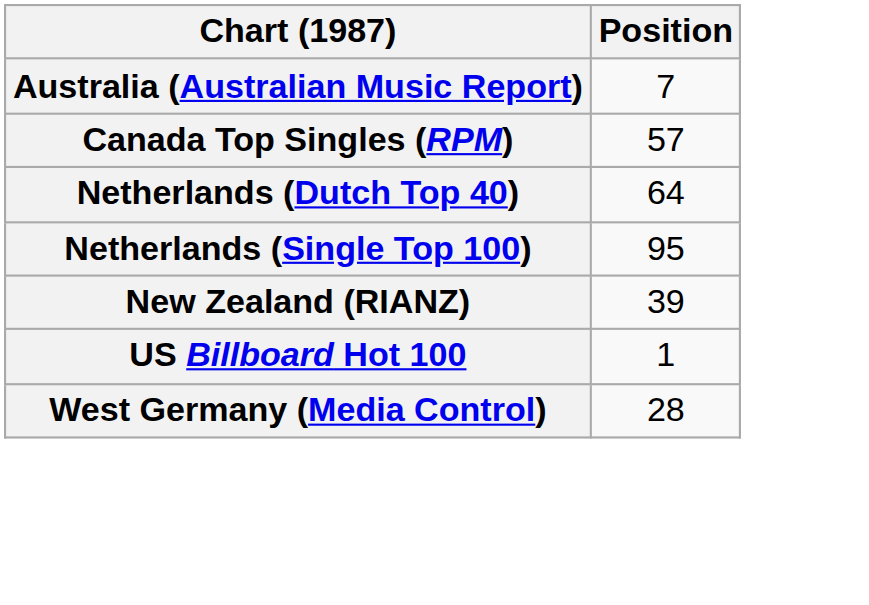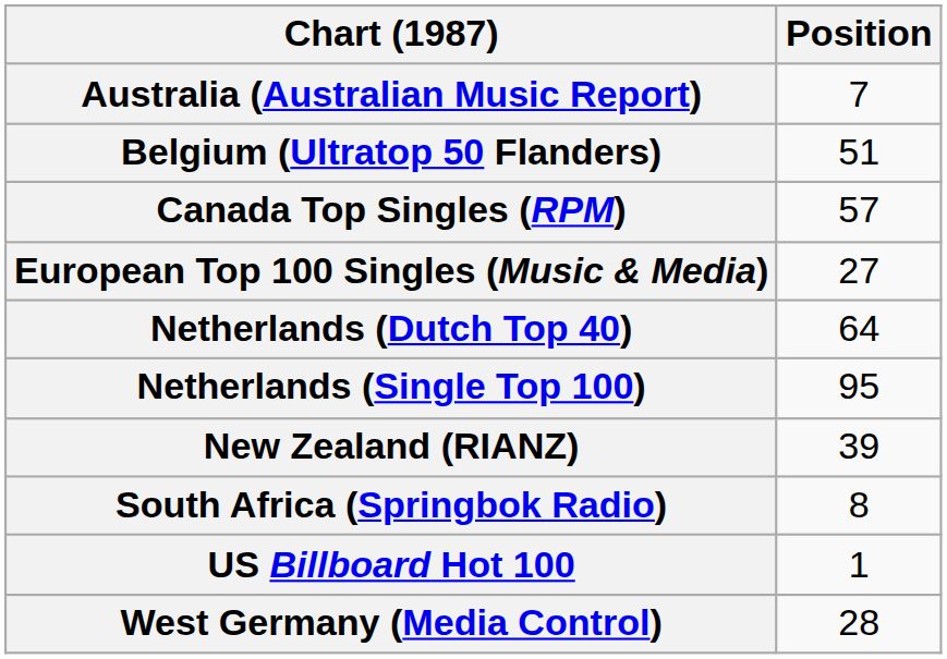+ row: Belgium (Ultratop 50 Flanders) | 51
+ row: European Top 100 Singles (Music & Media) | 27
+ row: South Africa (Springbok Radio) | 8
